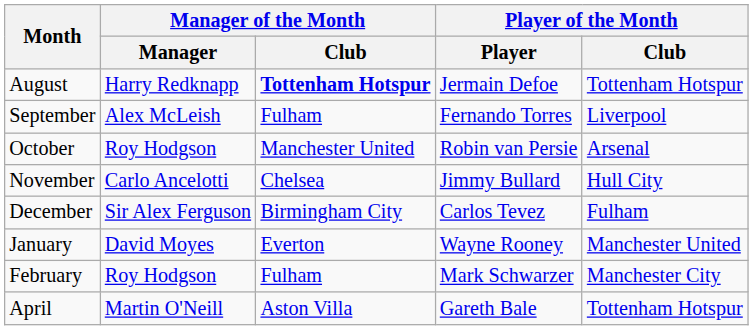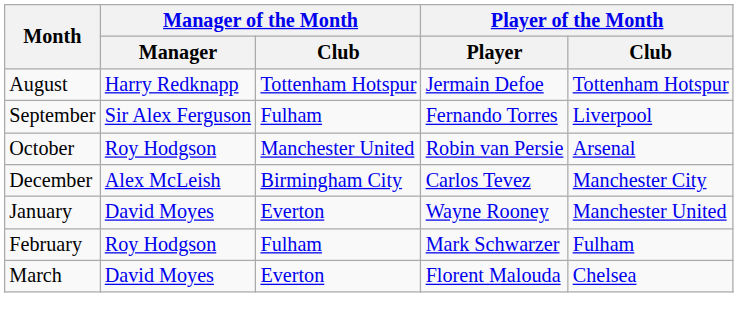August | Manager of the Month / Club: bold -> normal
September | Manager of the Month / Manager: Alex McLeish -> Sir Alex Ferguson
- row: November | Carlo Ancelotti | Chelsea | Jimmy Bullard | Hull City
December | Manager of the Month / Manager: Sir Alex Ferguson -> Alex McLeish
December | Player of the Month / Club: Fulham -> Manchester City
February | Player of the Month / Club: Manchester City -> Fulham
+ row: March | David Moyes | Everton | Florent Malouda | Chelsea
- row: April | Martin O'Neill | Aston Villa | Gareth Bale | Tottenham Hotspur
